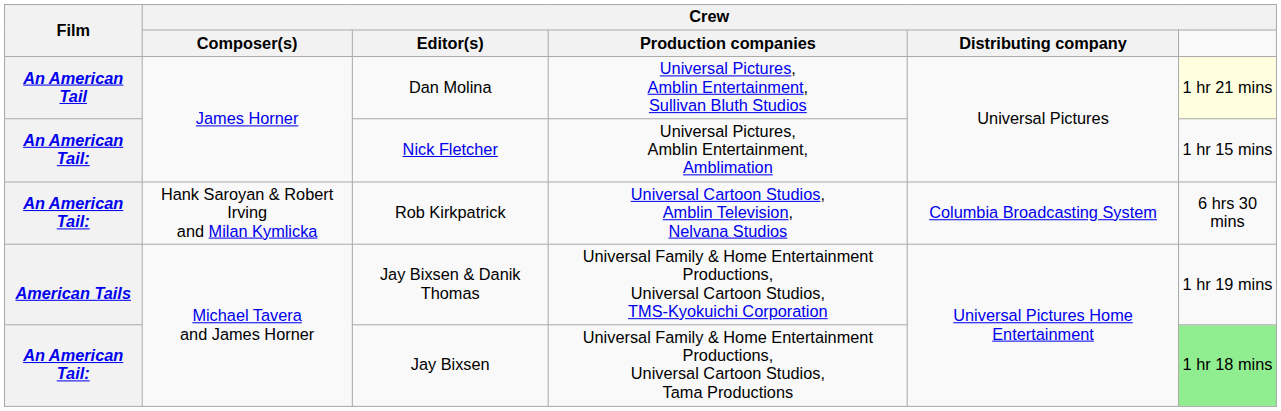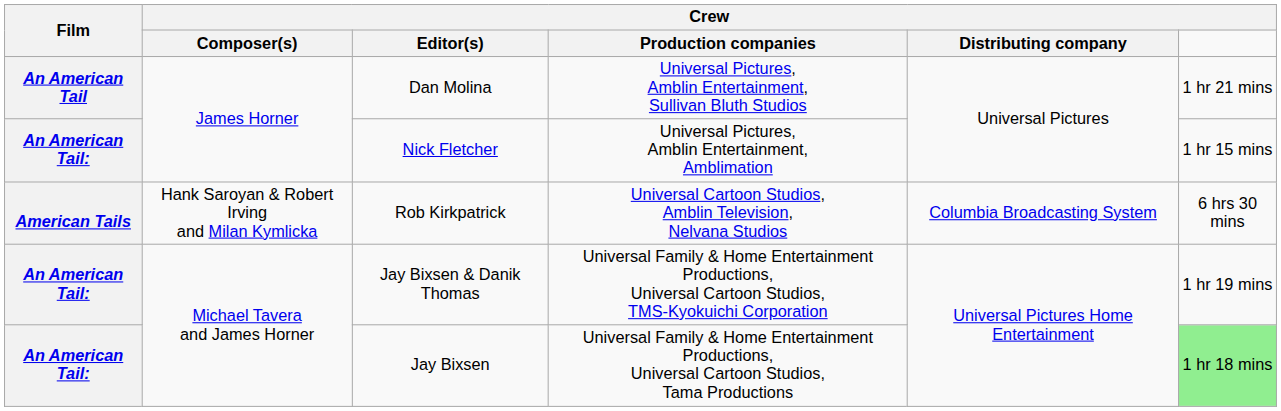Dan Molina | column 6: lightyellow background -> no background
Rob Kirkpatrick | Film: An American Tail: -> American Tails
Jay Bixsen & Danik Thomas | Film: American Tails -> An American Tail:
